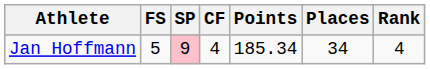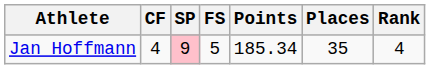columns swapped: CF <-> FS
Jan Hoffmann | Places: 34 -> 35
